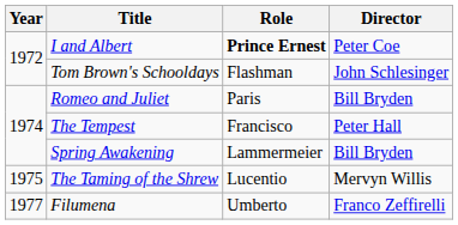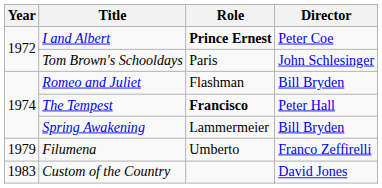Tom Brown's Schooldays | Role: Flashman -> Paris
Romeo and Juliet | Role: Paris -> Flashman
The Tempest | Role: normal -> bold
- row: 1975 | The Taming of the Shrew | Lucentio | Mervyn Willis
Filumena | Year: 1977 -> 1979
+ row: 1983 | Custom of the Country | David Jones
